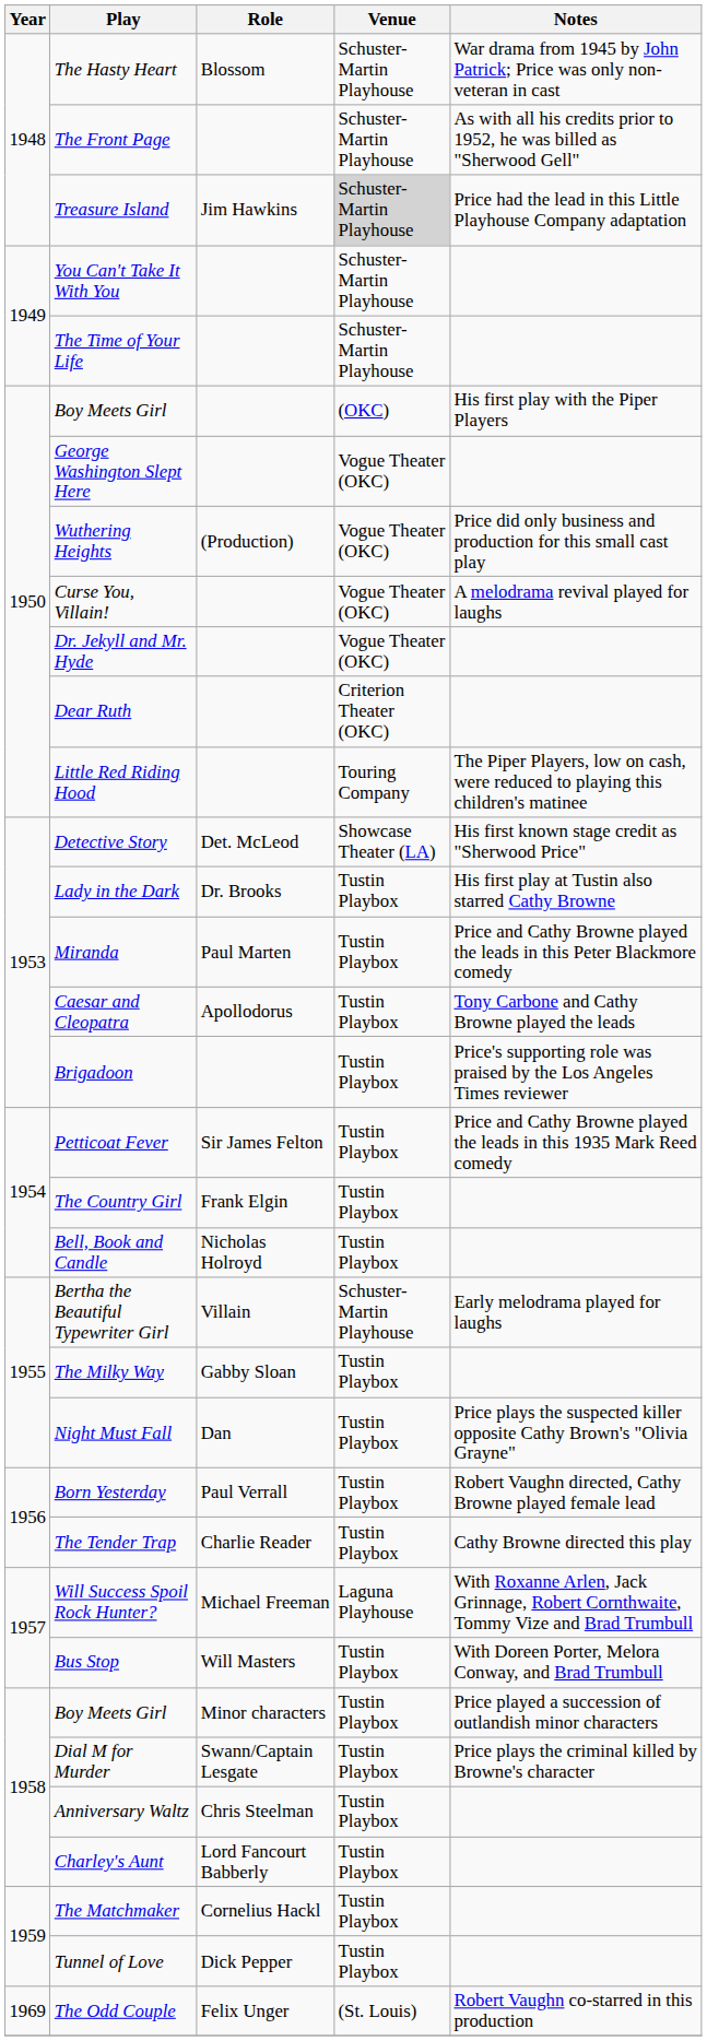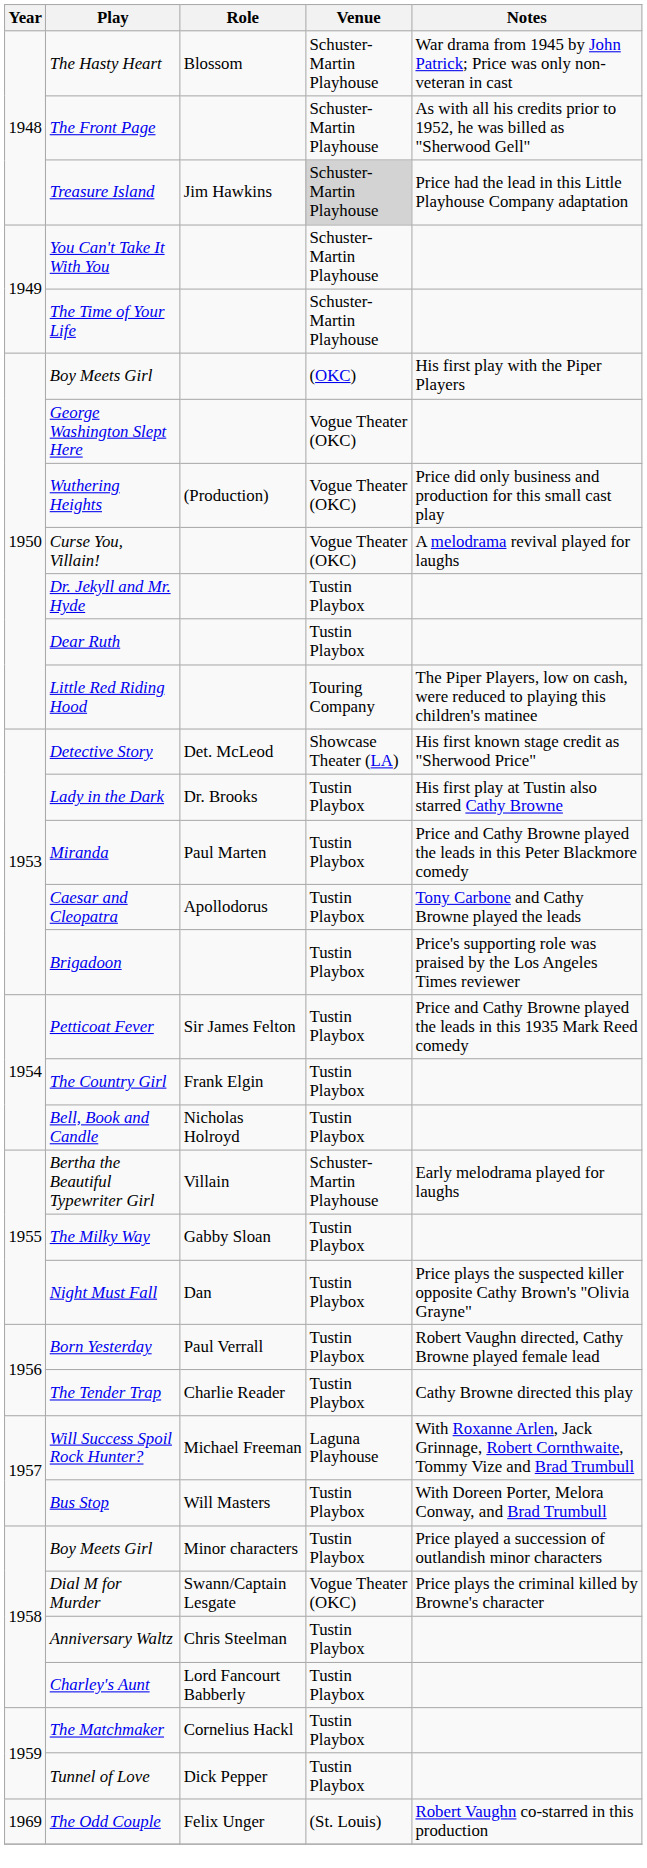Dr. Jekyll and Mr. Hyde | Venue: Vogue Theater (OKC) -> Tustin Playbox
Dear Ruth | Venue: Criterion Theater (OKC) -> Tustin Playbox
Dial M for Murder | Venue: Tustin Playbox -> Vogue Theater (OKC)
